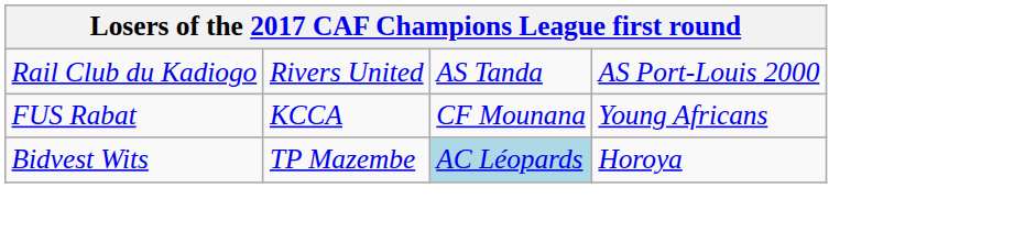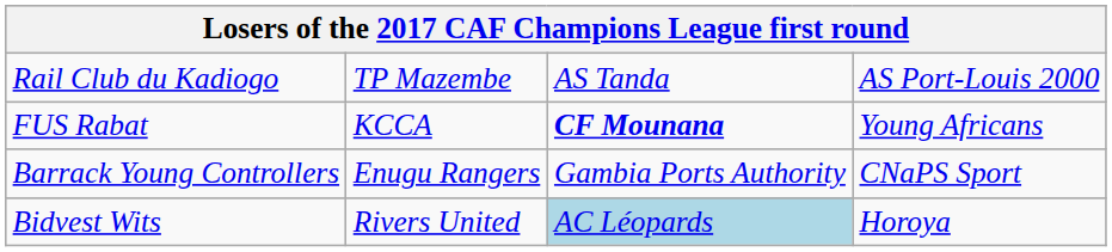Rail Club du Kadiogo | column 2: Rivers United -> TP Mazembe
FUS Rabat | column 3: normal -> bold
+ row: Barrack Young Controllers | Enugu Rangers | Gambia Ports Authority | CNaPS Sport
Bidvest Wits | column 2: TP Mazembe -> Rivers United
